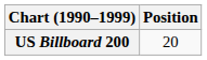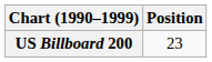US Billboard 200 | Position: 20 -> 23
